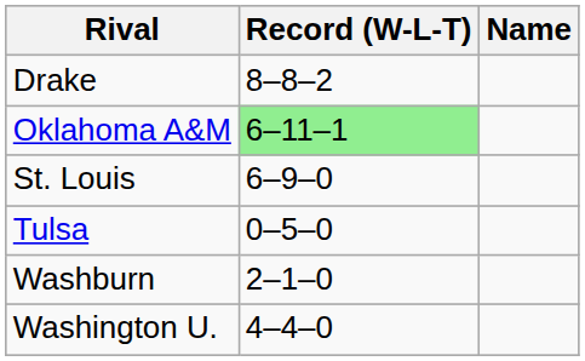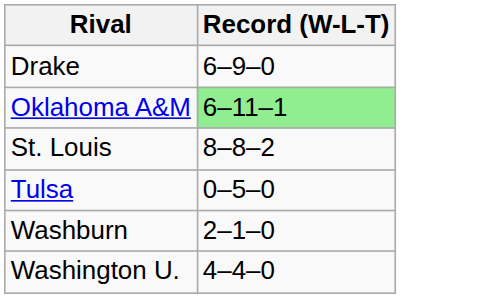- column: Name
Drake | Record (W-L-T): 8–8–2 -> 6–9–0
St. Louis | Record (W-L-T): 6–9–0 -> 8–8–2
